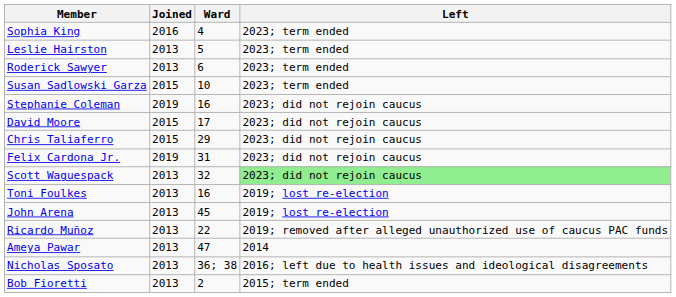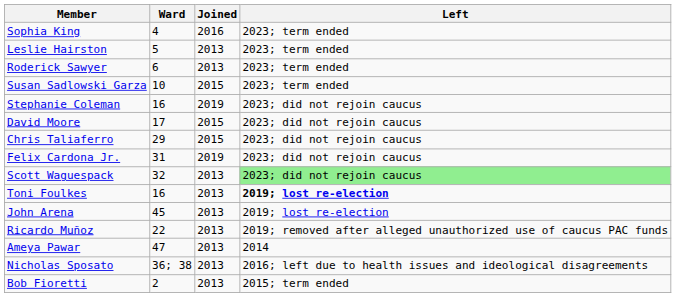columns swapped: Ward <-> Joined
Toni Foulkes | Left: normal -> bold
